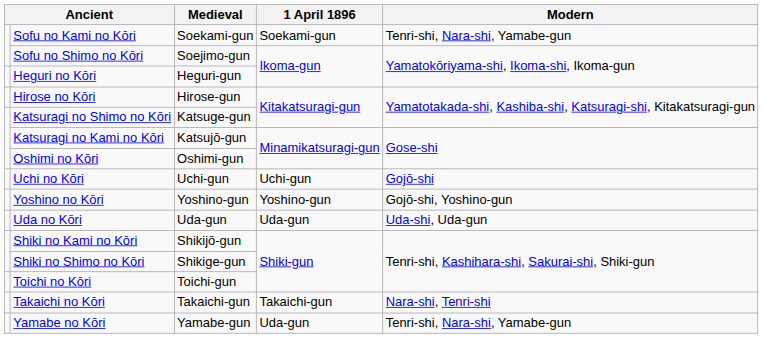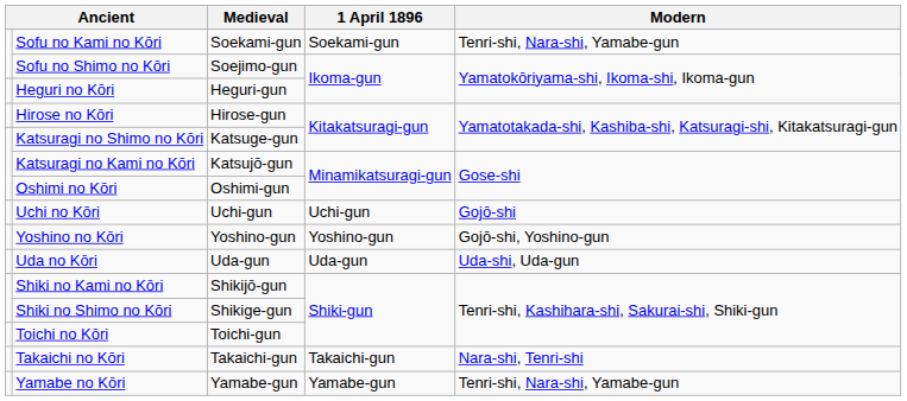Yamabe no Kōri | 1 April 1896: Uda-gun -> Yamabe-gun
